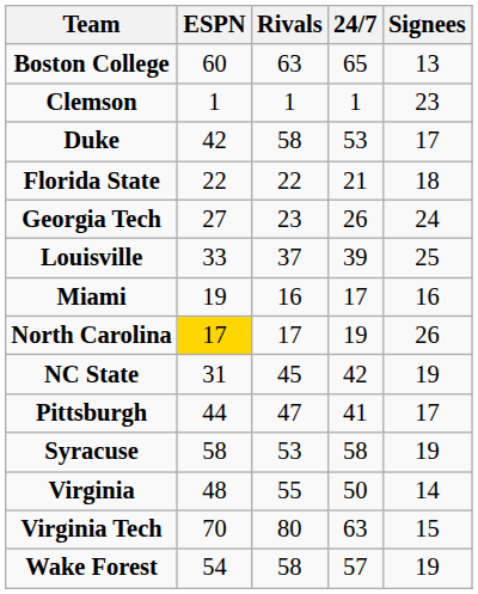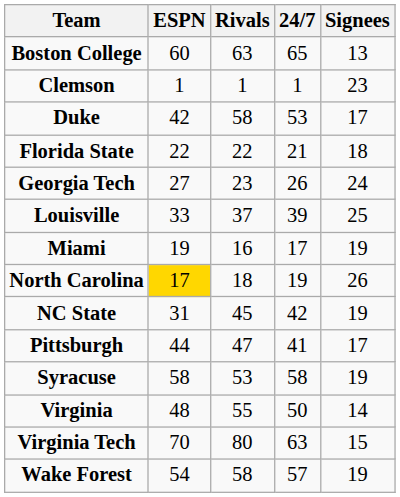Miami | Signees: 16 -> 19
North Carolina | Rivals: 17 -> 18
